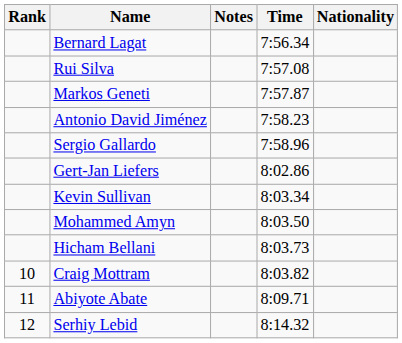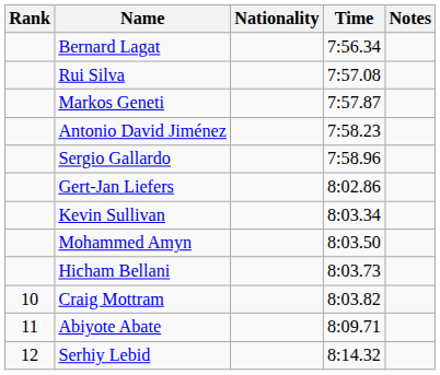columns swapped: Nationality <-> Notes
